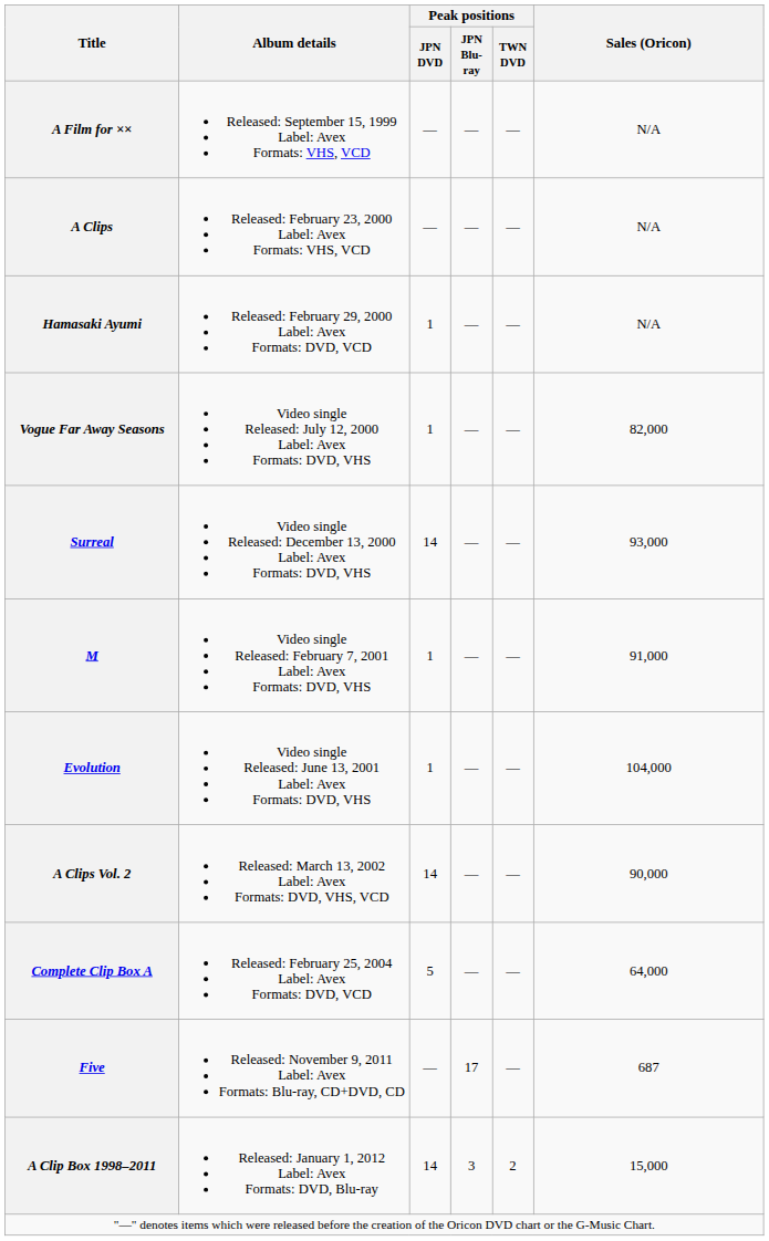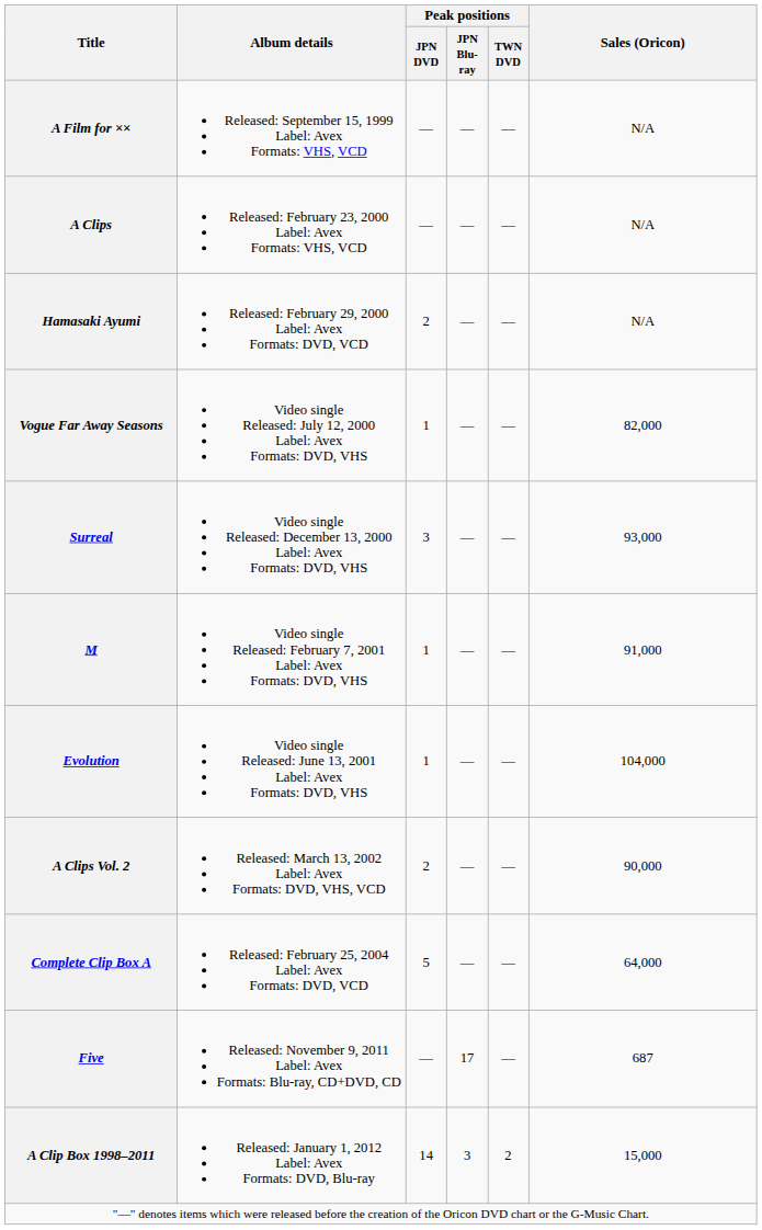Hamasaki Ayumi | Peak positions / JPN DVD: 1 -> 2
Surreal | Peak positions / JPN DVD: 14 -> 3
A Clips Vol. 2 | Peak positions / JPN DVD: 14 -> 2
